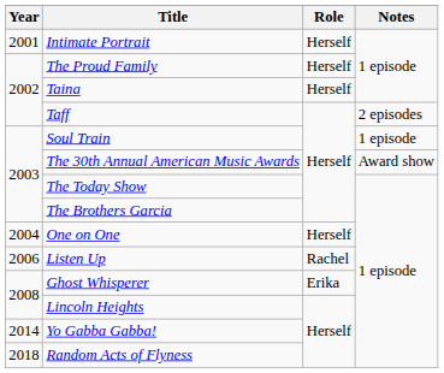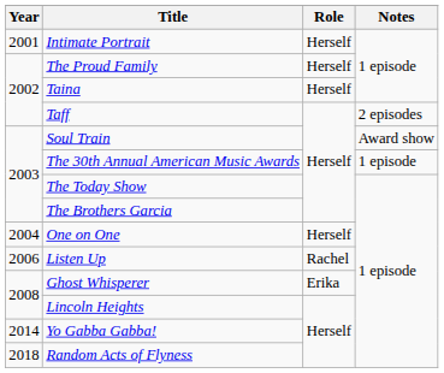Soul Train | Notes: 1 episode -> Award show
The 30th Annual American Music Awards | Notes: Award show -> 1 episode
